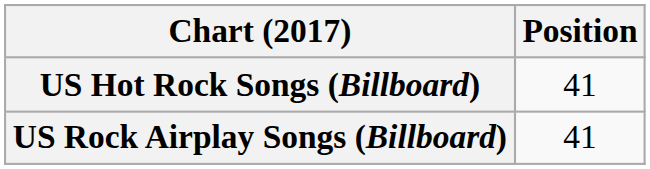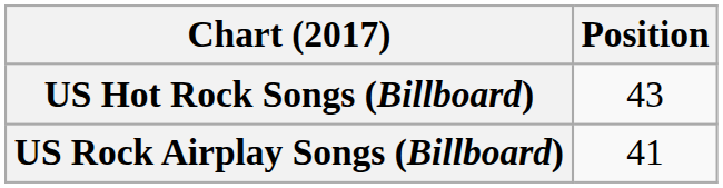US Hot Rock Songs (Billboard) | Position: 41 -> 43
